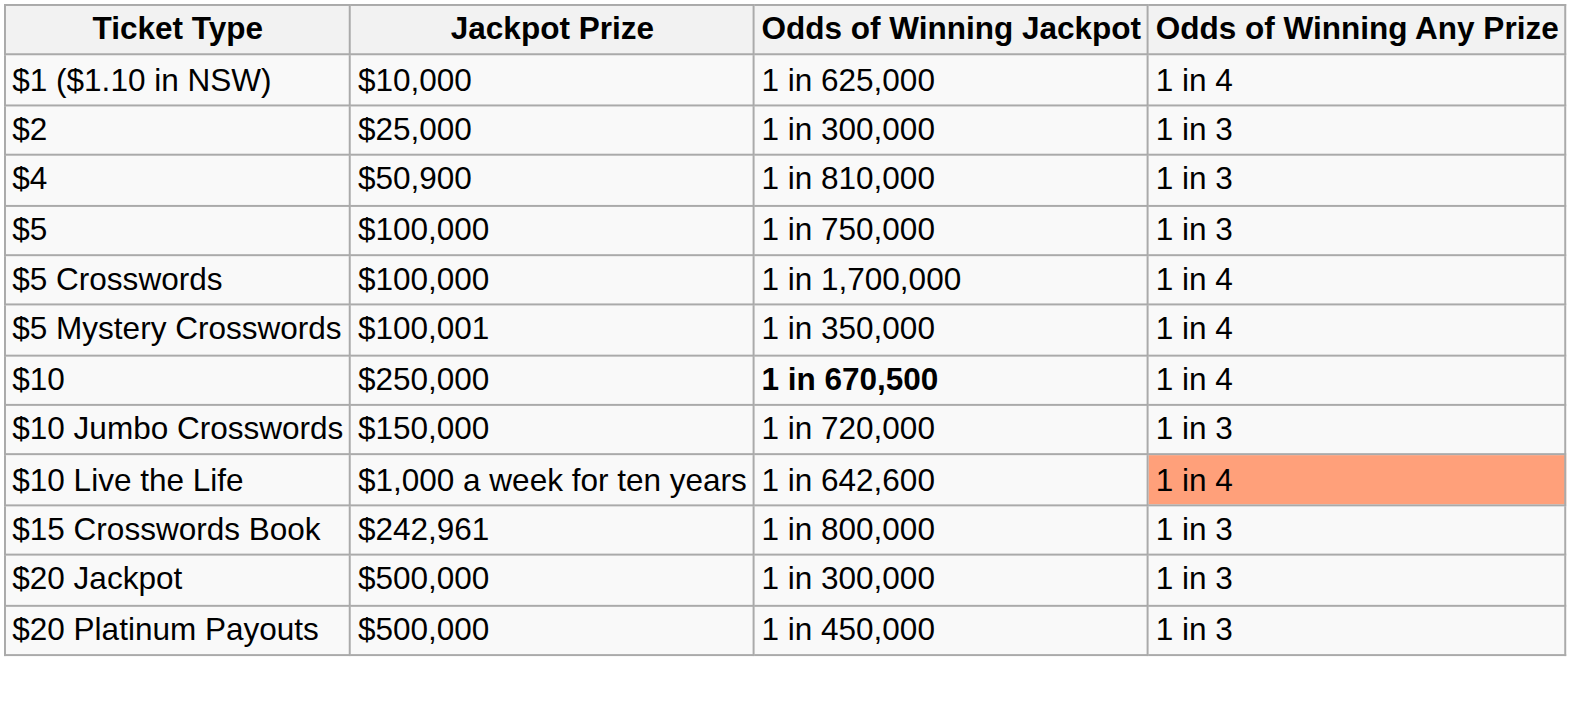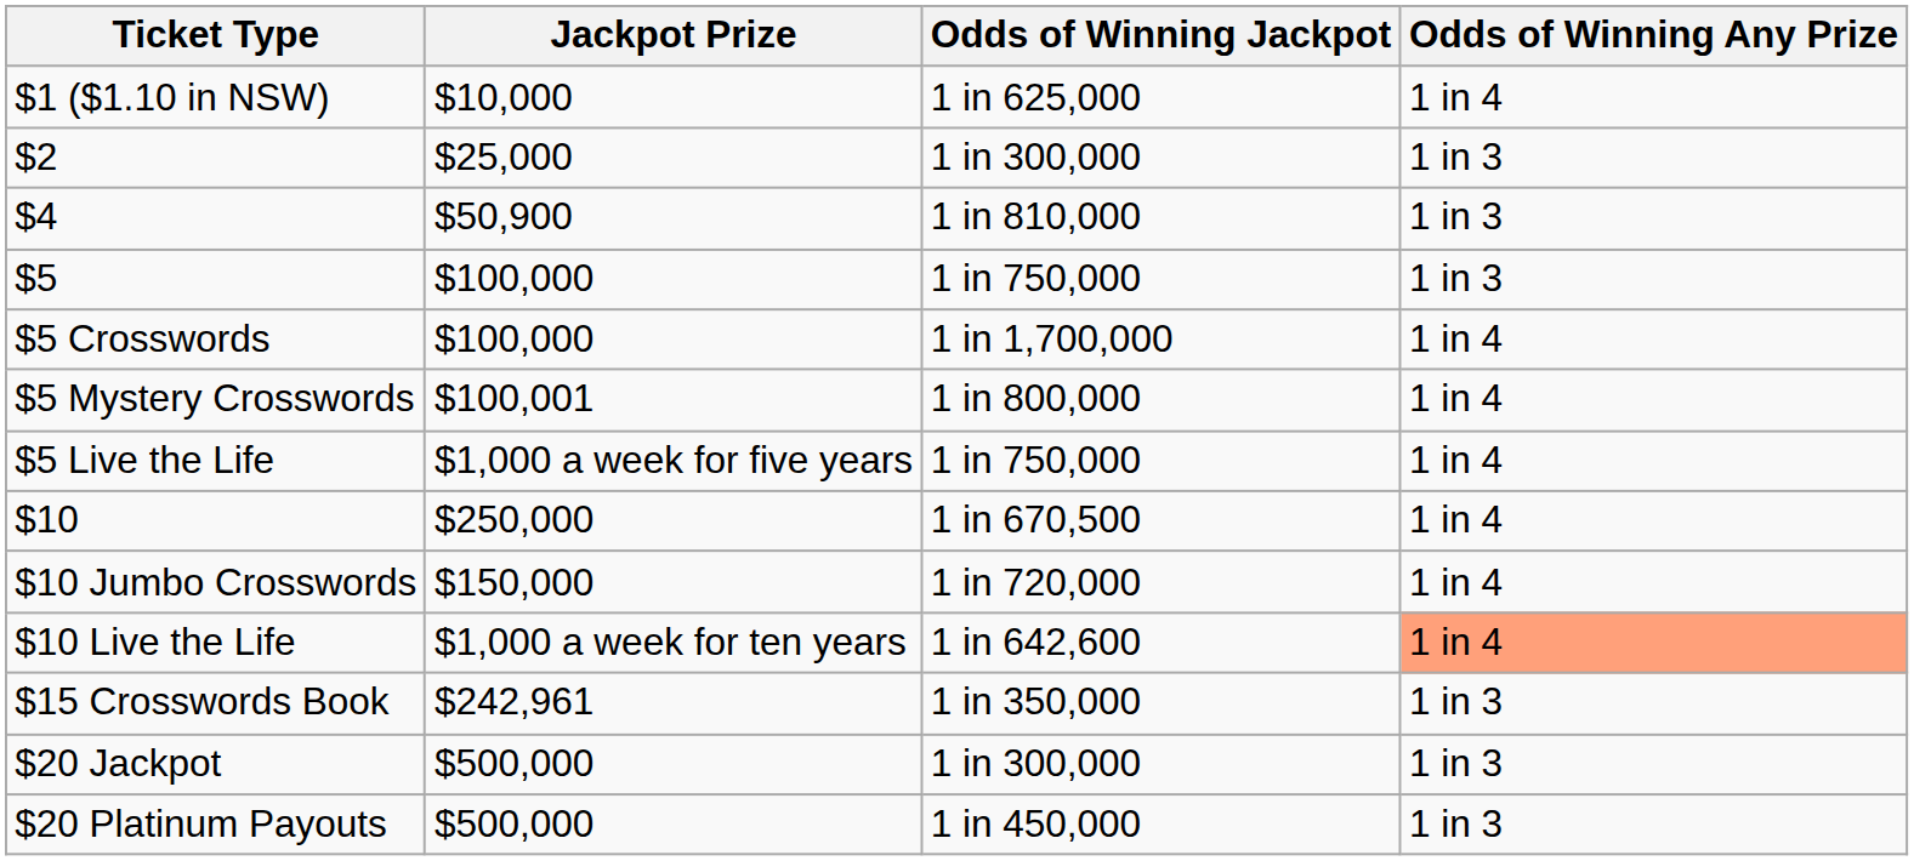$5 Mystery Crosswords | Odds of Winning Jackpot: 1 in 350,000 -> 1 in 800,000
+ row: $5 Live the Life | $1,000 a week for five years | 1 in 750,000 | 1 in 4
$10 | Odds of Winning Jackpot: bold -> normal
$10 Jumbo Crosswords | Odds of Winning Any Prize: 1 in 3 -> 1 in 4
$15 Crosswords Book | Odds of Winning Jackpot: 1 in 800,000 -> 1 in 350,000
